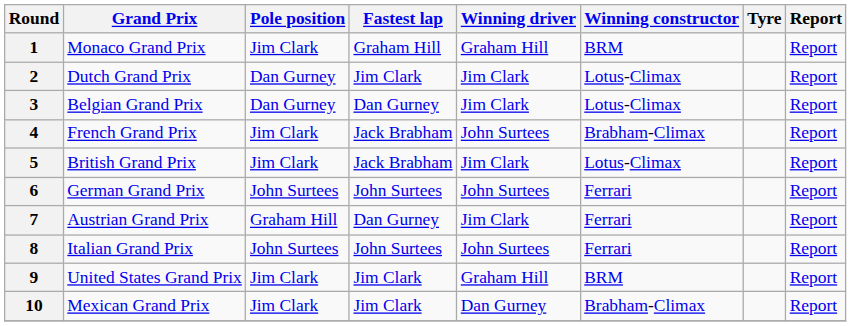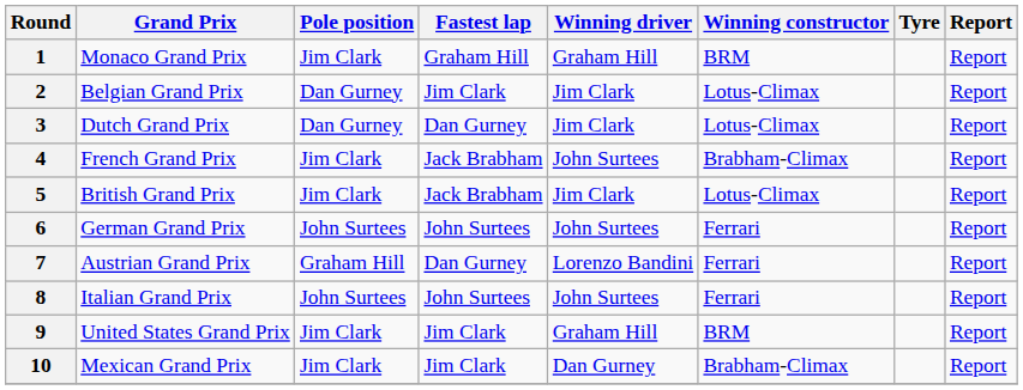2 | Grand Prix: Dutch Grand Prix -> Belgian Grand Prix
3 | Grand Prix: Belgian Grand Prix -> Dutch Grand Prix
7 | Winning driver: Jim Clark -> Lorenzo Bandini
